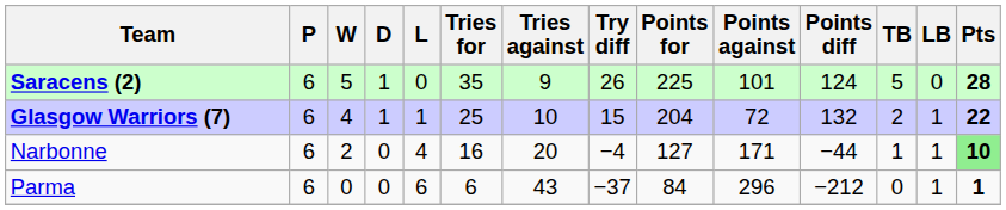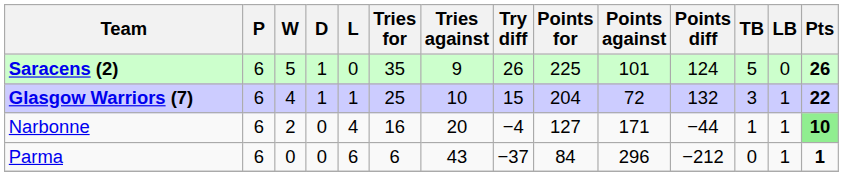Saracens (2) | Pts: 28 -> 26
Glasgow Warriors (7) | TB: 2 -> 3
